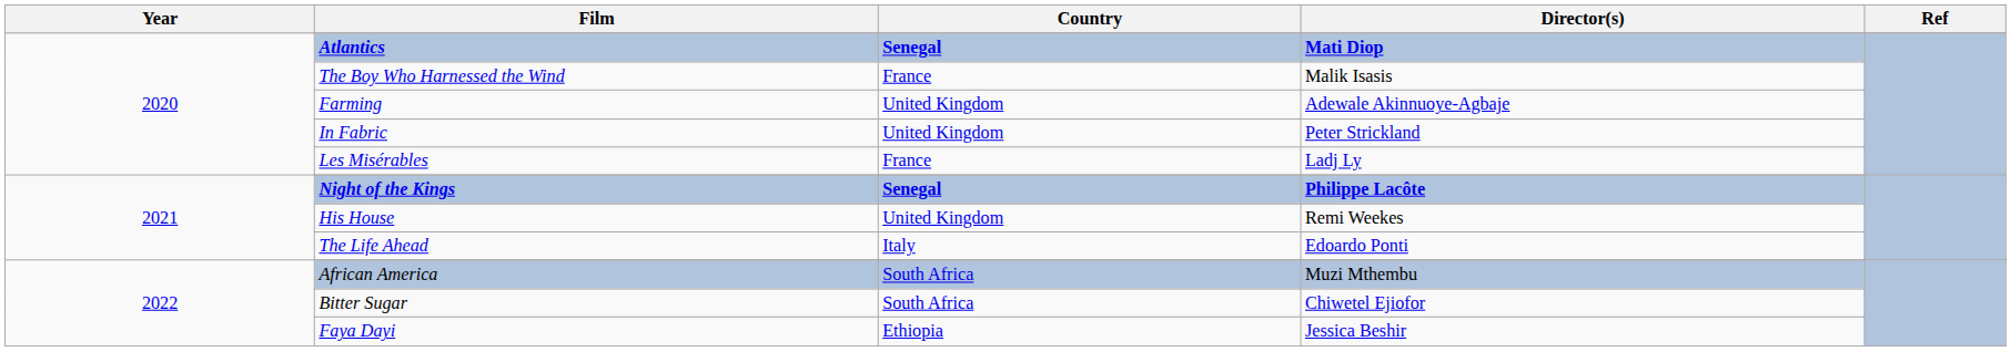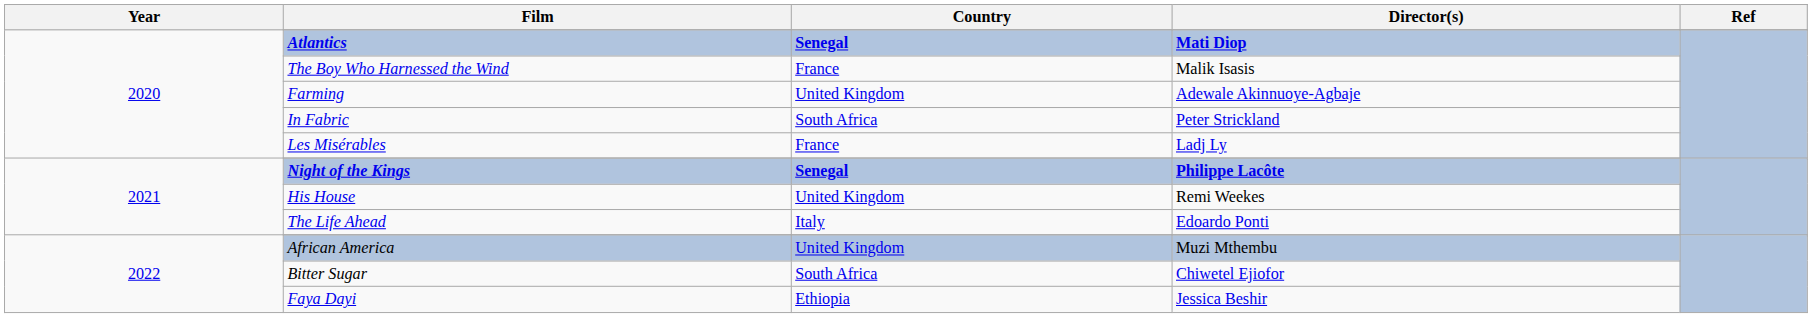In Fabric | Country: United Kingdom -> South Africa
African America | Country: South Africa -> United Kingdom
